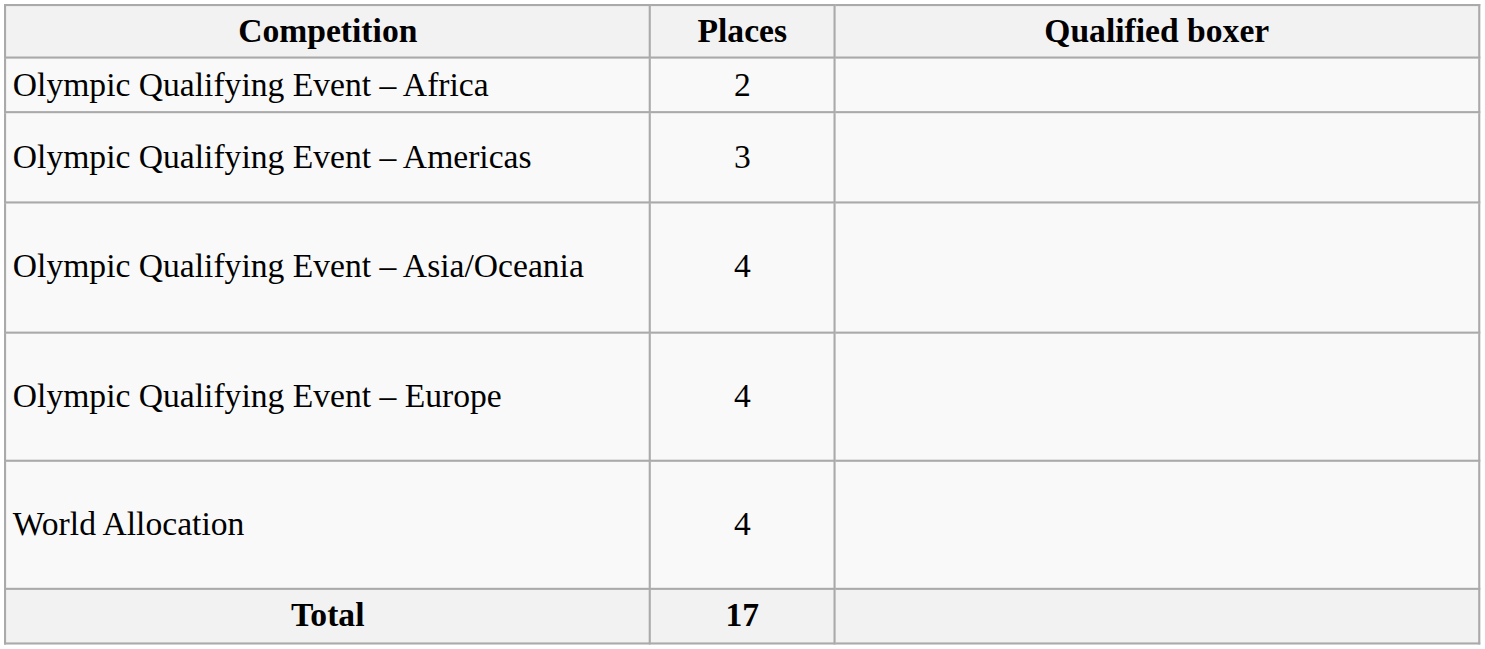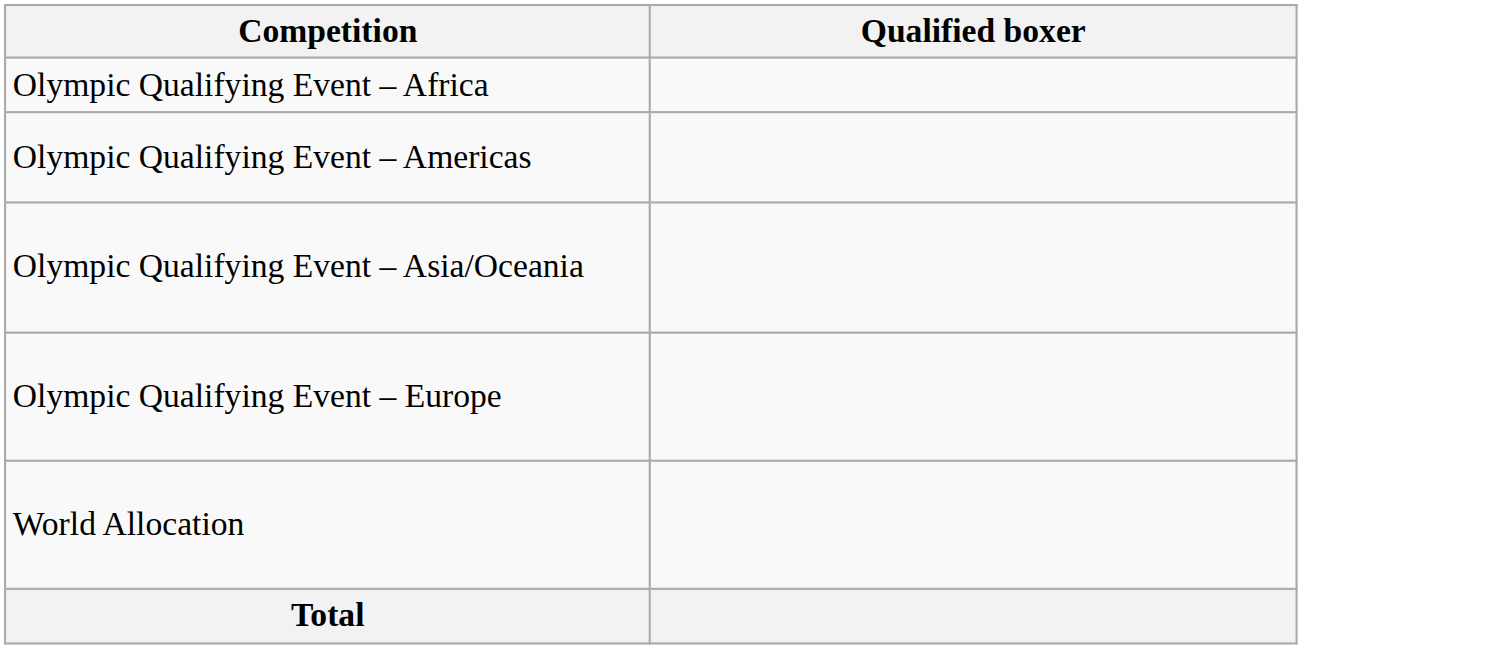- column: Places | 2 | 3 | 4 | 4 | 4 | 17
